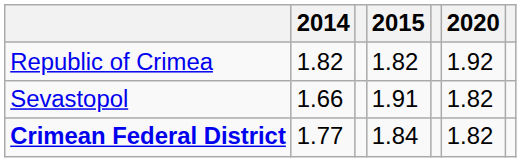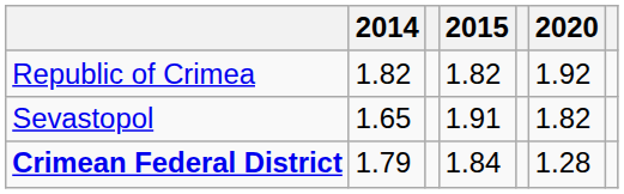Sevastopol | 2014: 1.66 -> 1.65
Crimean Federal District | 2014: 1.77 -> 1.79
Crimean Federal District | 2020: 1.82 -> 1.28
